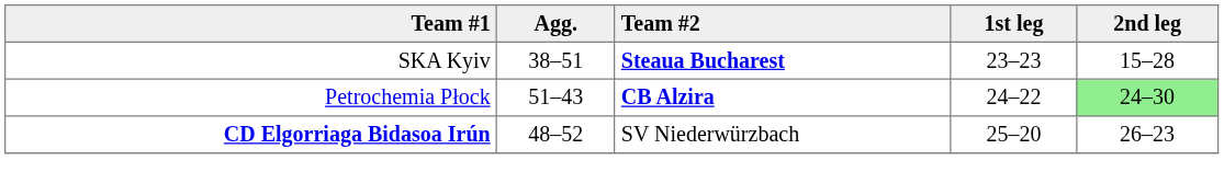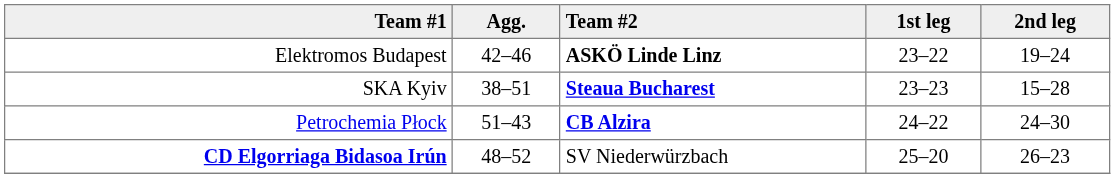+ row: Elektromos Budapest | 42–46 | ASKÖ Linde Linz | 23–22 | 19–24
Petrochemia Płock | 2nd leg: lightgreen background -> no background
